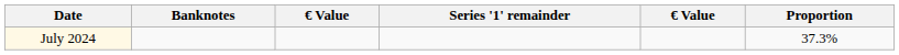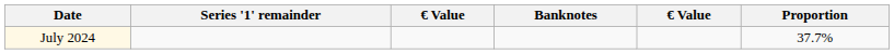columns swapped: Banknotes <-> Series '1' remainder
July 2024 | Proportion: 37.3% -> 37.7%
